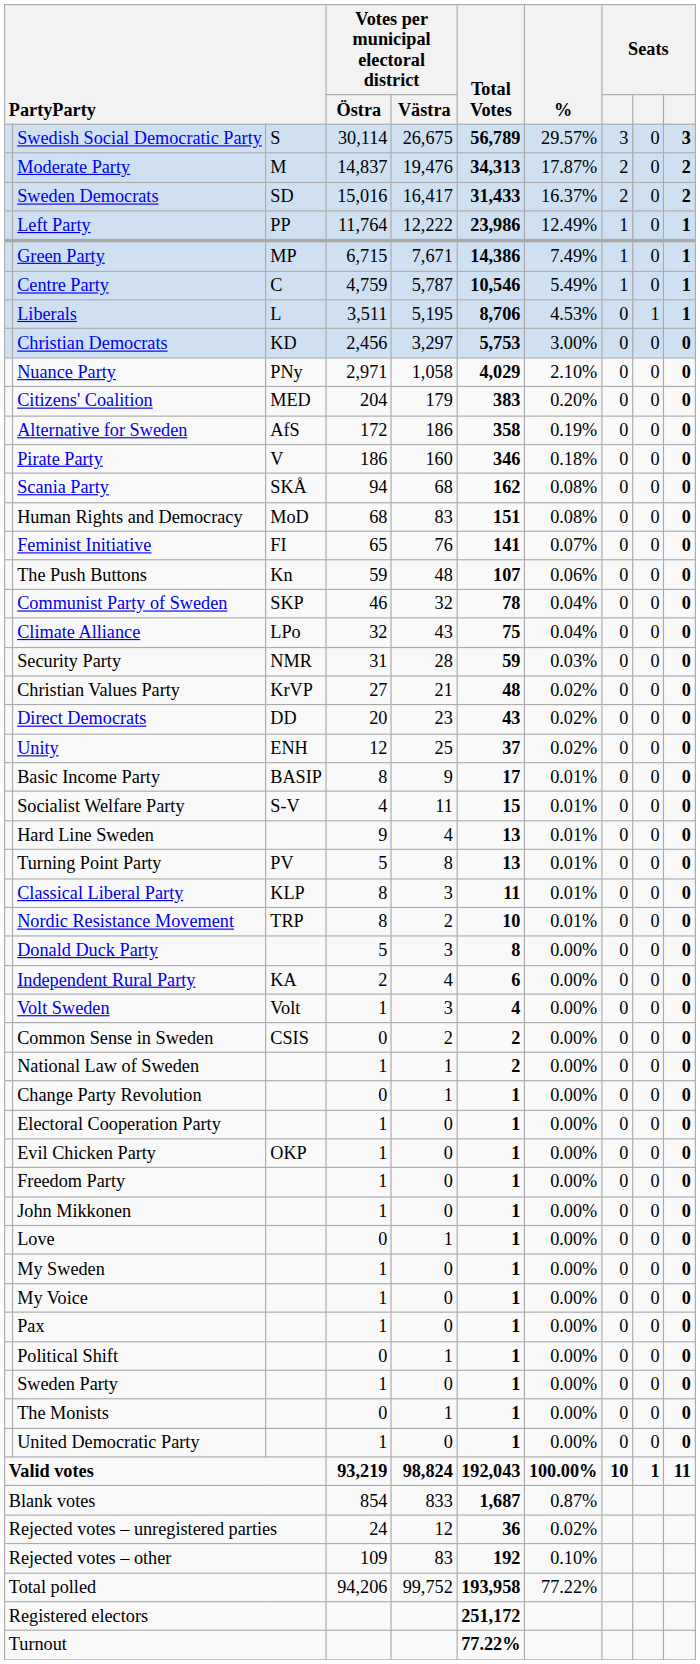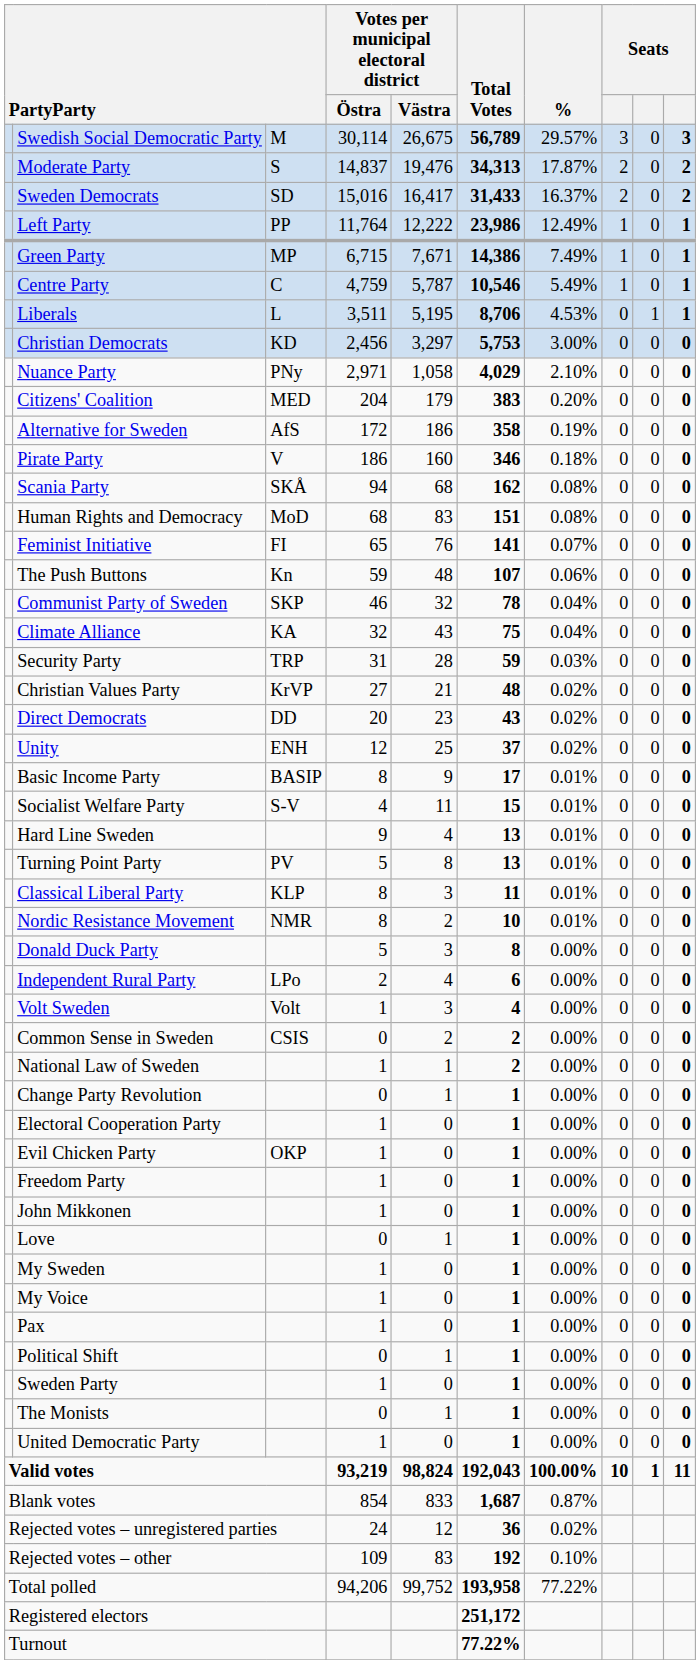Swedish Social Democratic Party | column 3: S -> M
Moderate Party | column 3: M -> S
Climate Alliance | column 3: LPo -> KA
Security Party | column 3: NMR -> TRP
Nordic Resistance Movement | column 3: TRP -> NMR
Independent Rural Party | column 3: KA -> LPo
